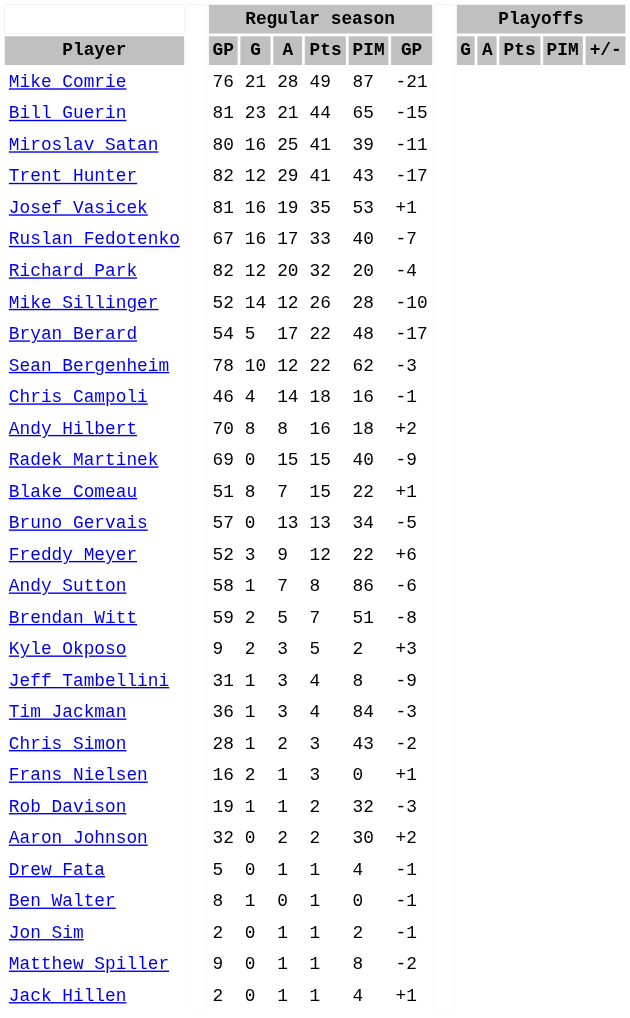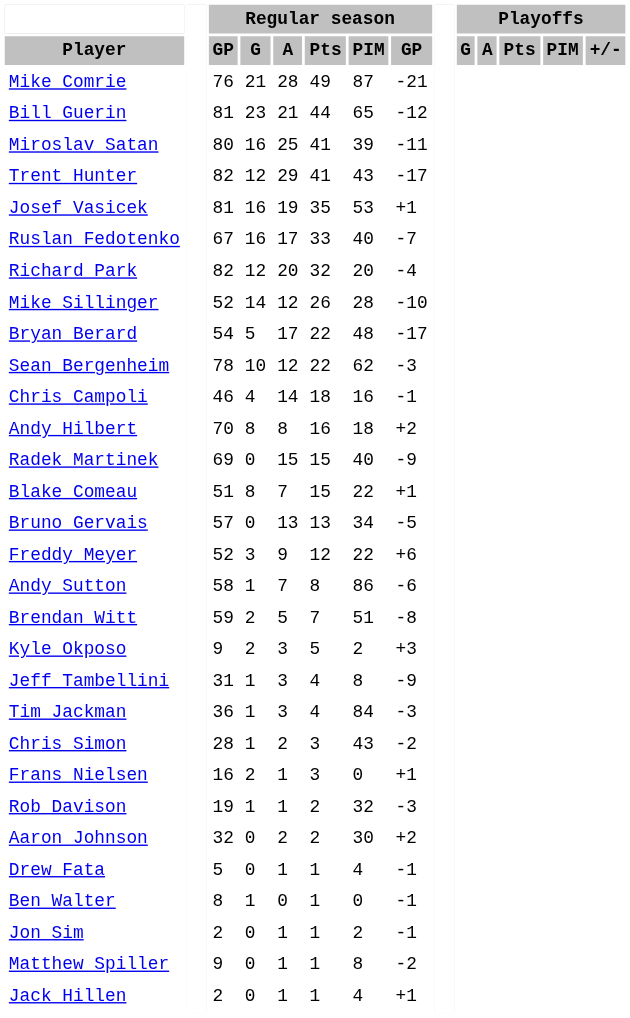Bill Guerin | column 8: -15 -> -12
